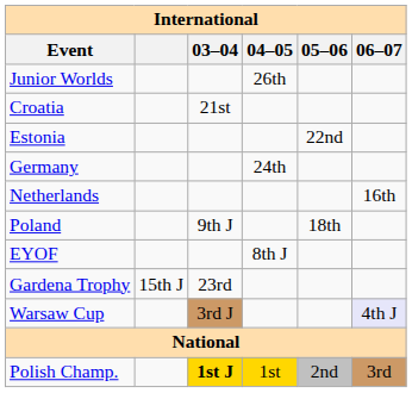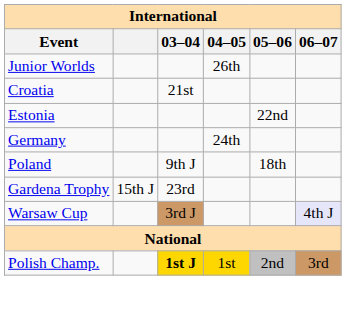- row: Netherlands | 16th
- row: EYOF | 8th J
